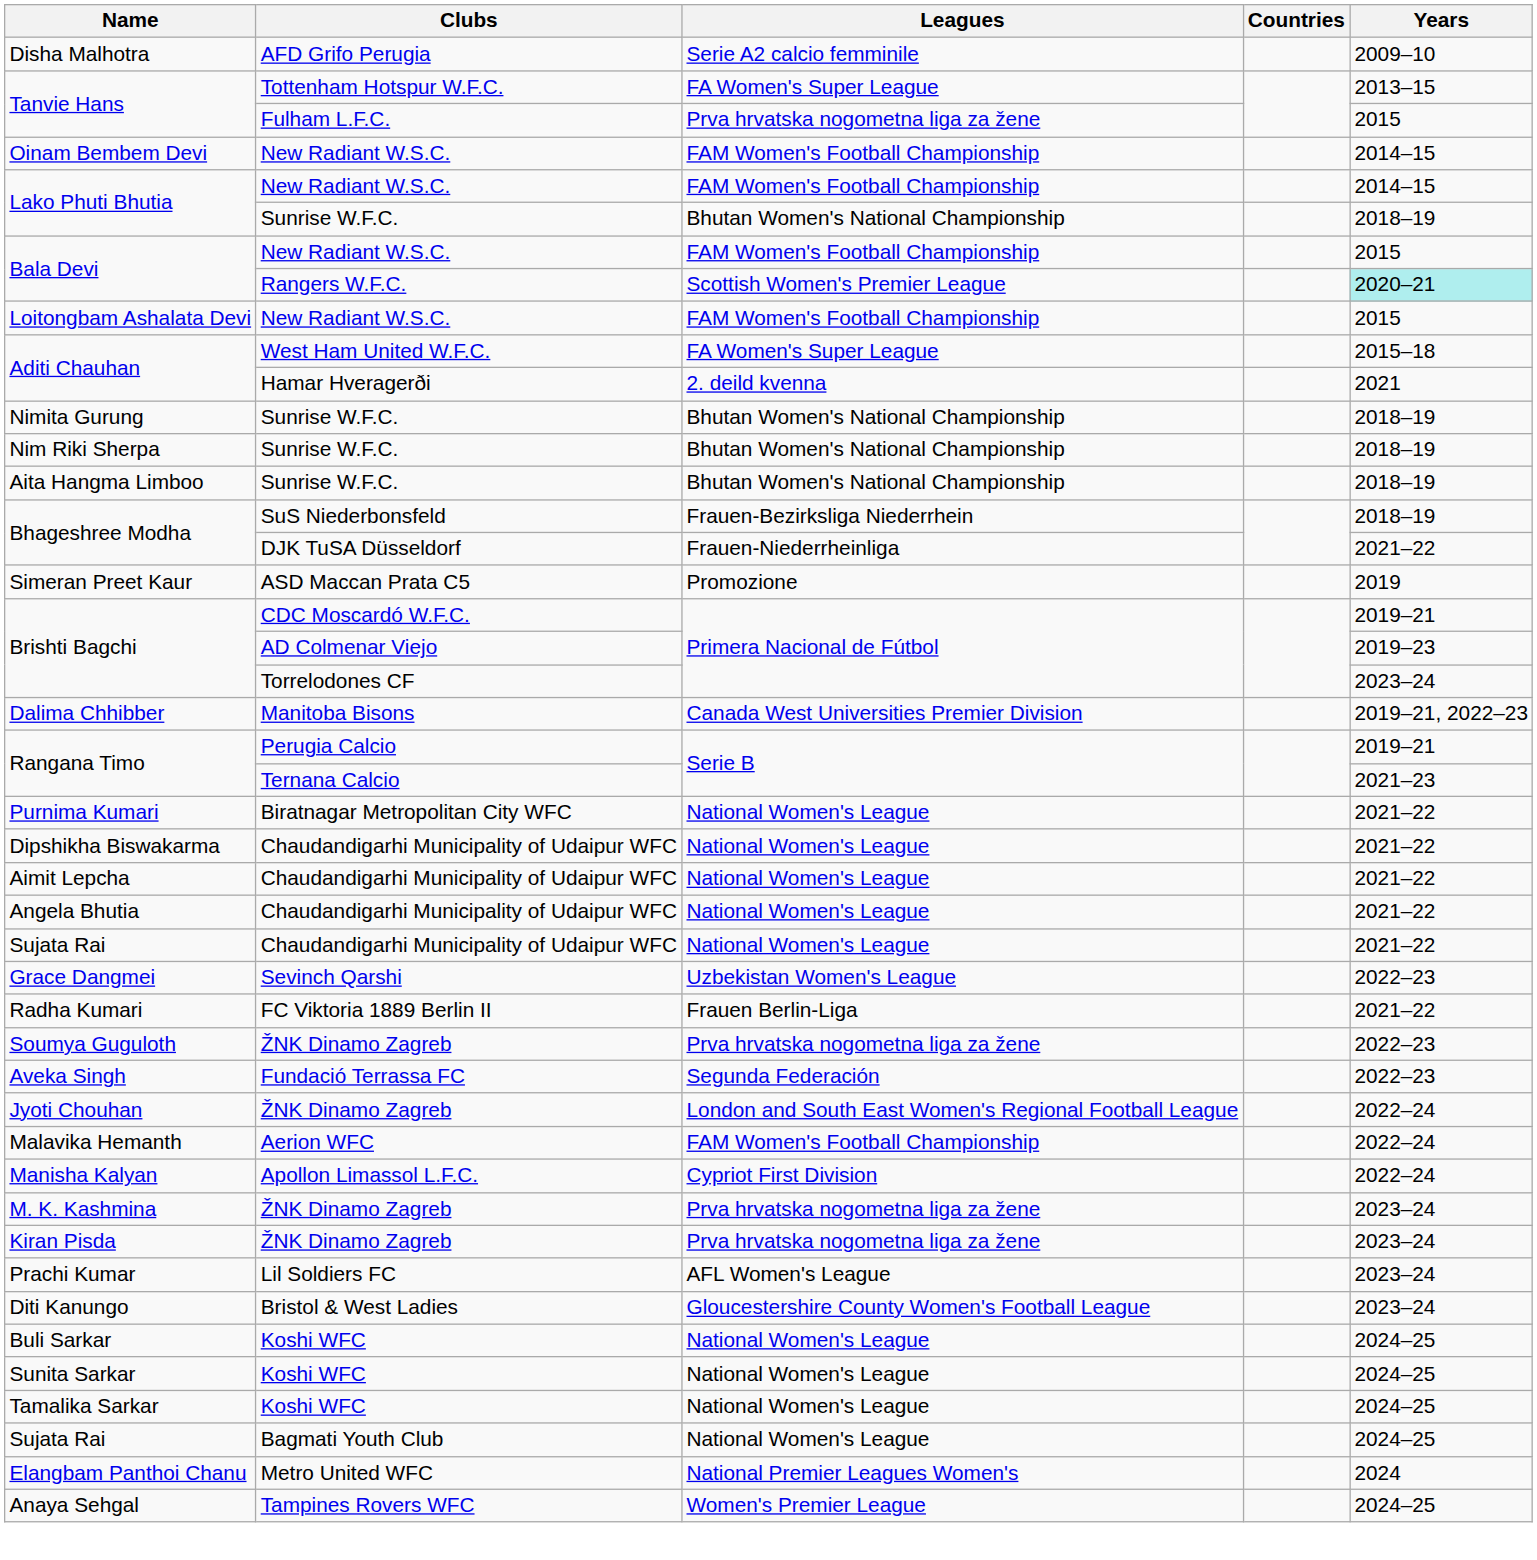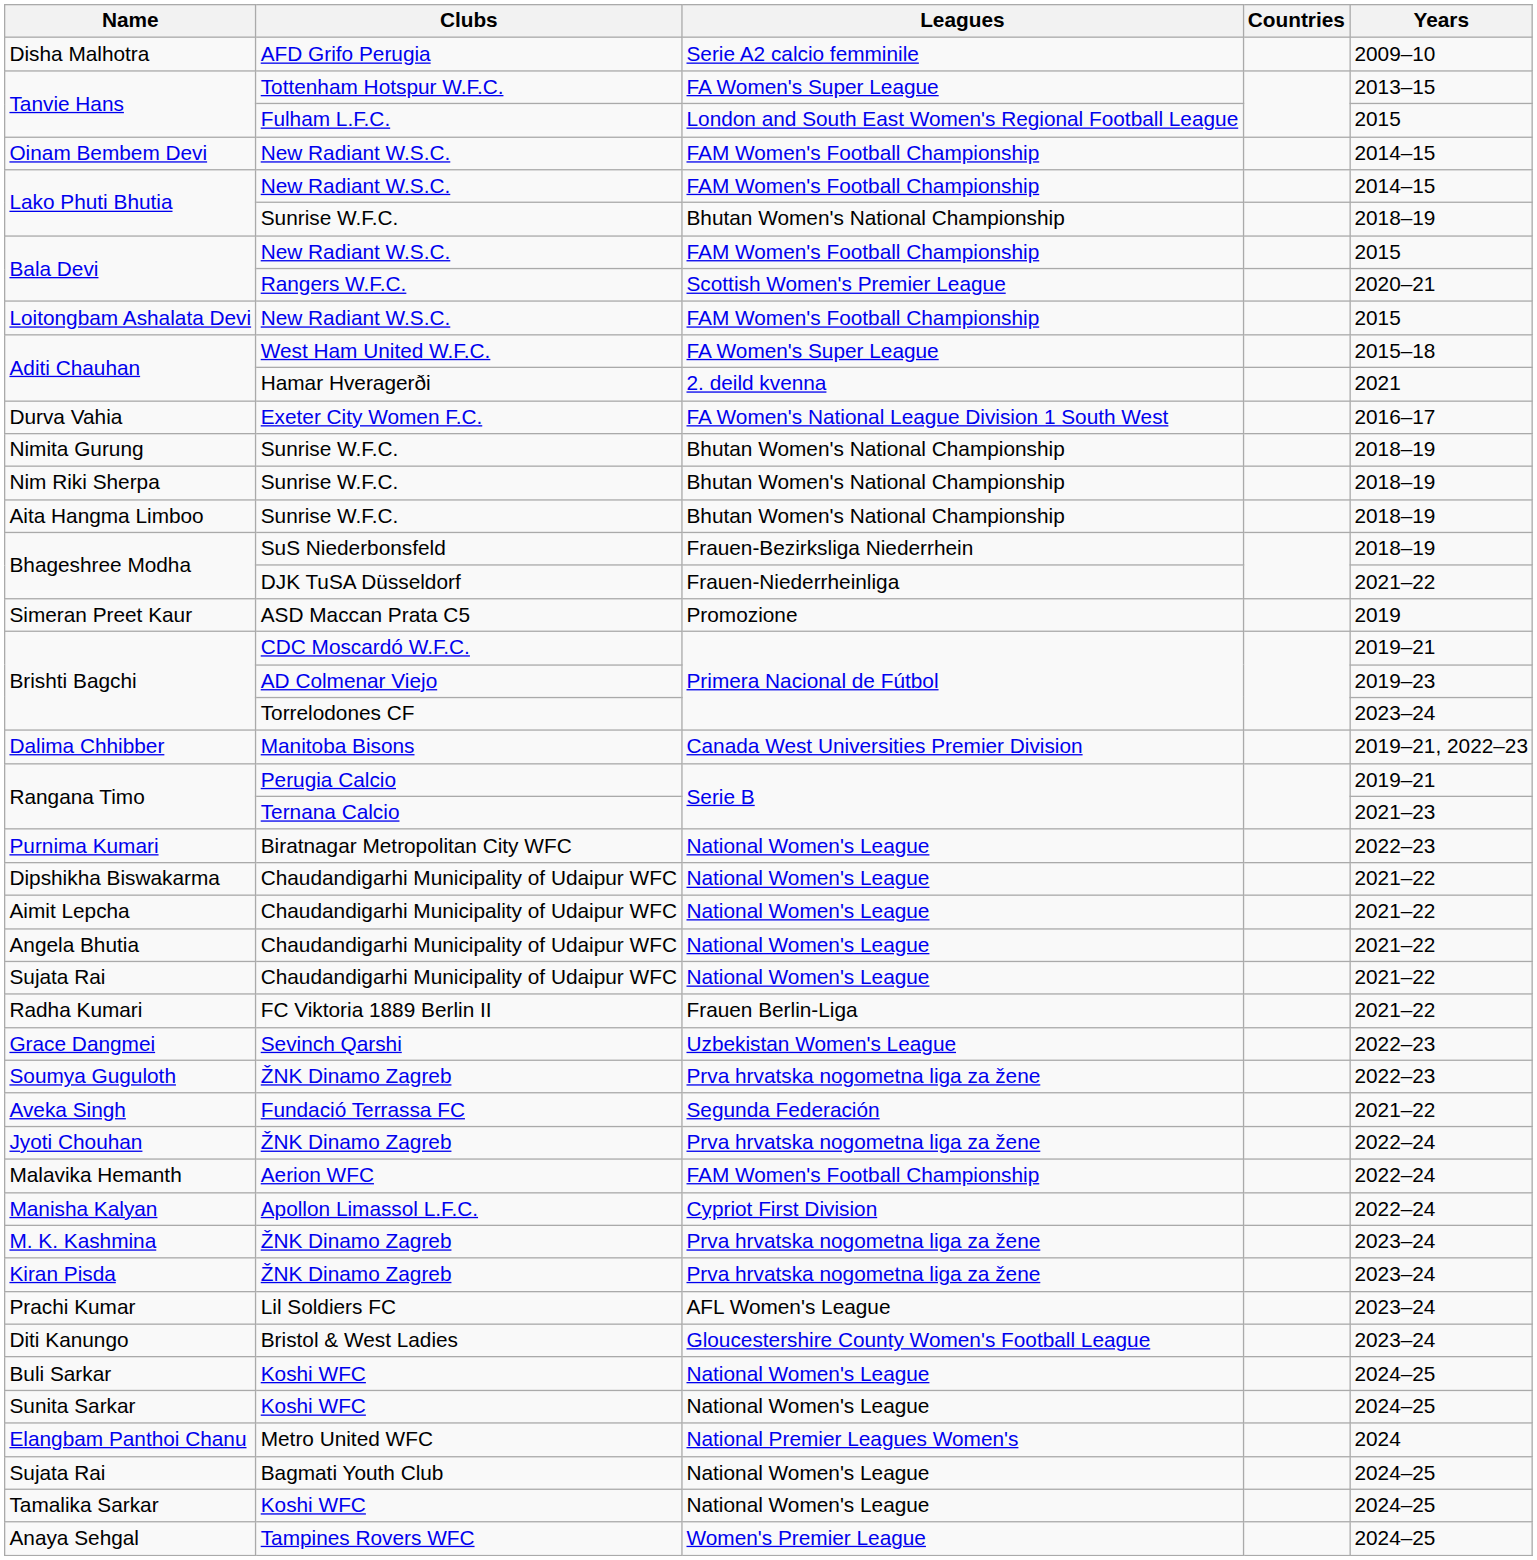Tanvie Hans / Fulham L.F.C. | Leagues: Prva hrvatska nogometna liga za žene -> London and South East Women's Regional Football League
Bala Devi / Rangers W.F.C. | Years: paleturquoise background -> no background
+ row: Durva Vahia | Exeter City Women F.C. | FA Women's National League Division 1 South West | 2016–17
Purnima Kumari | Years: 2021–22 -> 2022–23
rows swapped: Radha Kumari <-> Grace Dangmei
Aveka Singh | Years: 2022–23 -> 2021–22
Jyoti Chouhan | Leagues: London and South East Women's Regional Football League -> Prva hrvatska nogometna liga za žene
rows swapped: Tamalika Sarkar <-> Elangbam Panthoi Chanu
